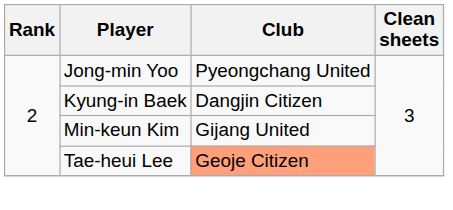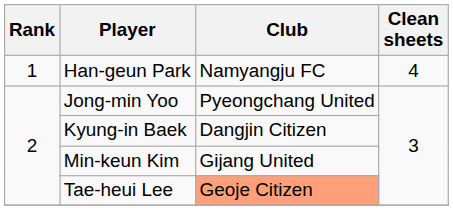+ row: 1 | Han-geun Park | Namyangju FC | 4
